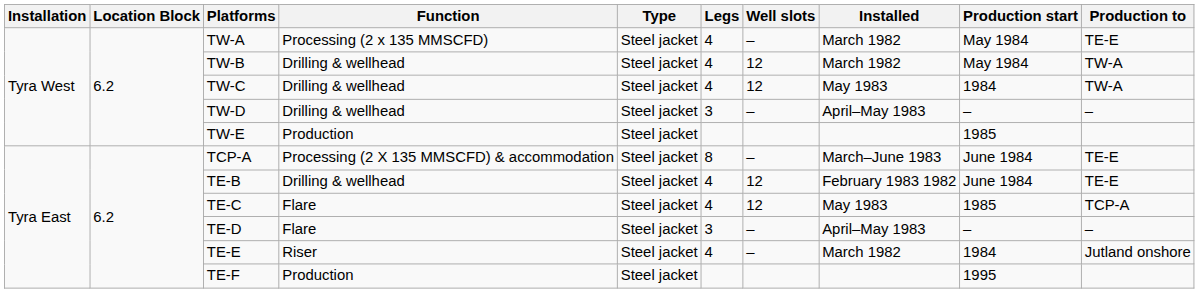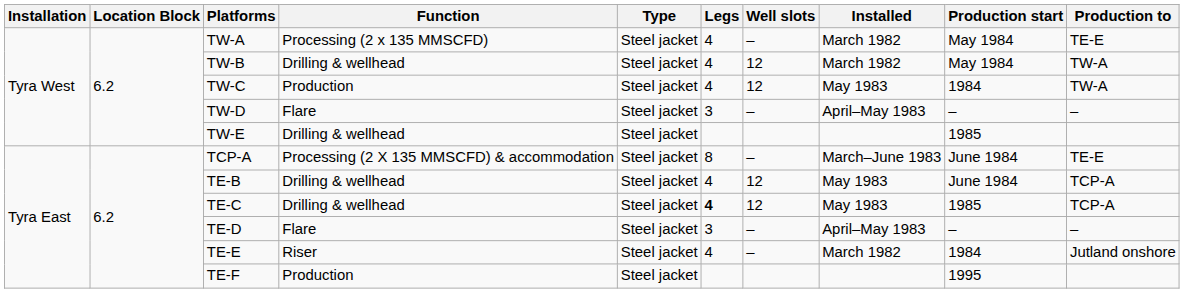TW-C | Function: Drilling & wellhead -> Production
TW-D | Function: Drilling & wellhead -> Flare
TW-E | Function: Production -> Drilling & wellhead
TE-B | Installed: February 1983 1982 -> May 1983
TE-B | Production to: TE-E -> TCP-A
TE-C | Function: Flare -> Drilling & wellhead
TE-C | Legs: normal -> bold
